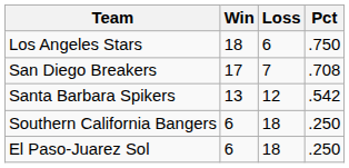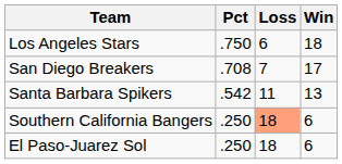columns swapped: Win <-> Pct
Santa Barbara Spikers | Loss: 12 -> 11
Southern California Bangers | Loss: no background -> lightsalmon background
